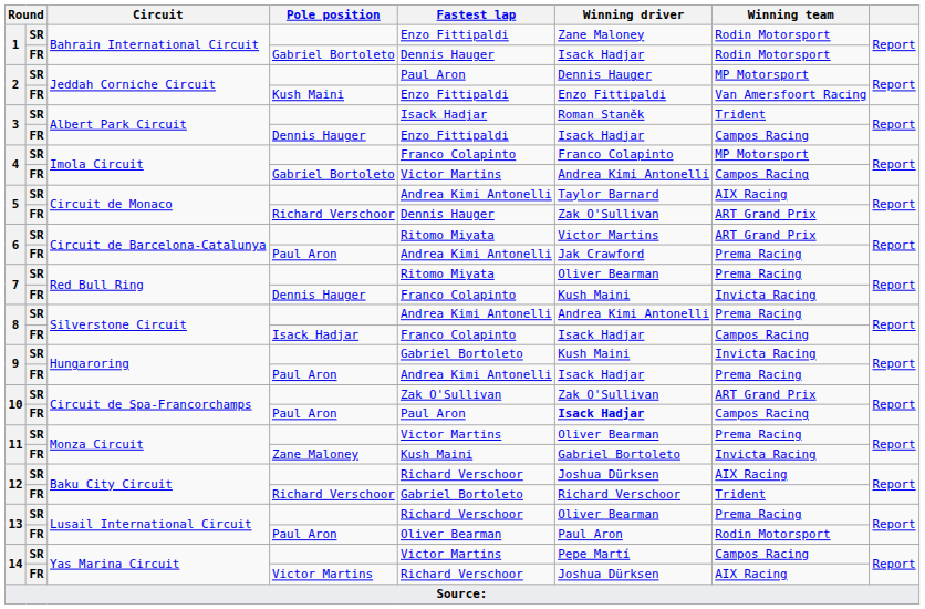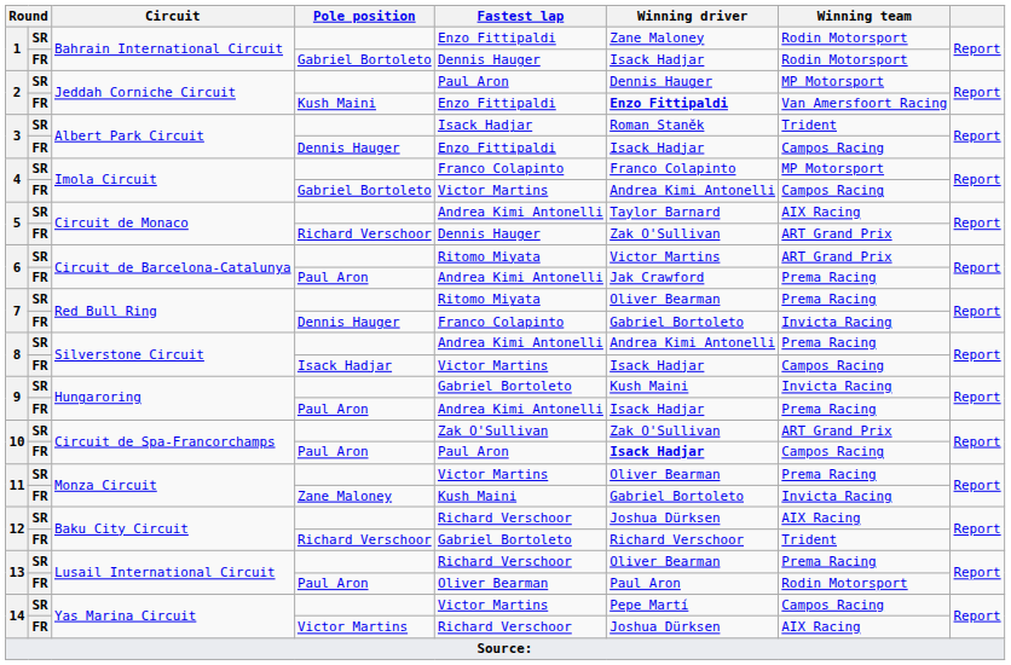2 / Kush Maini | Winning driver: normal -> bold
7 / Dennis Hauger | Winning driver: Kush Maini -> Gabriel Bortoleto
8 / Isack Hadjar | Fastest lap: Franco Colapinto -> Victor Martins
